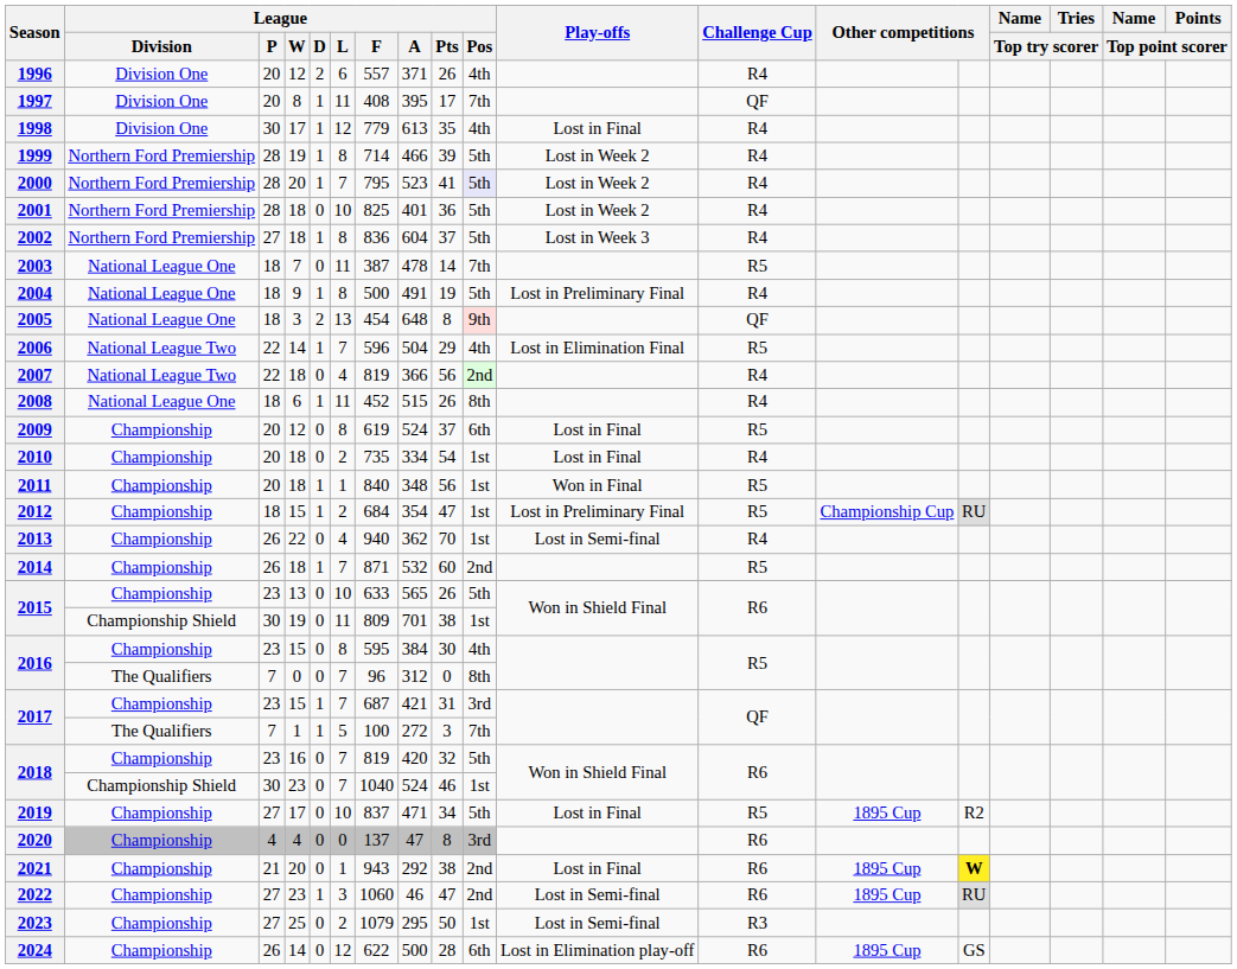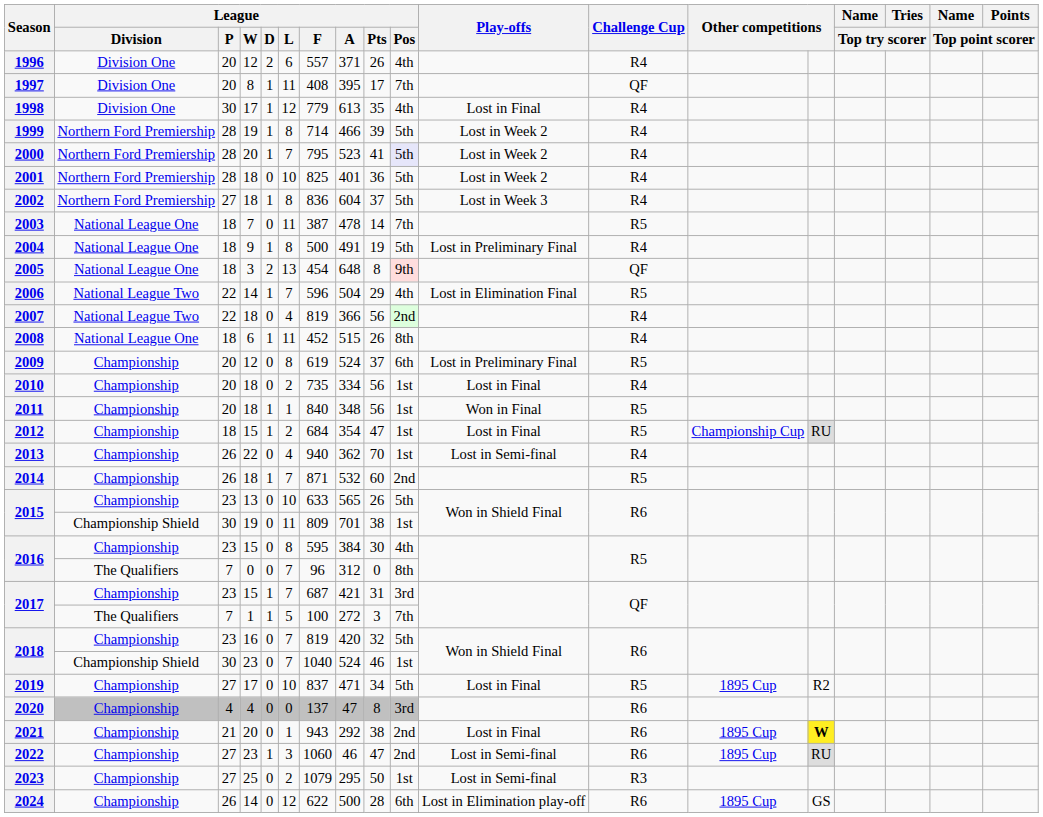2009 | Play-offs: Lost in Final -> Lost in Preliminary Final
2010 | League / Pts: 54 -> 56
2012 | Play-offs: Lost in Preliminary Final -> Lost in Final
